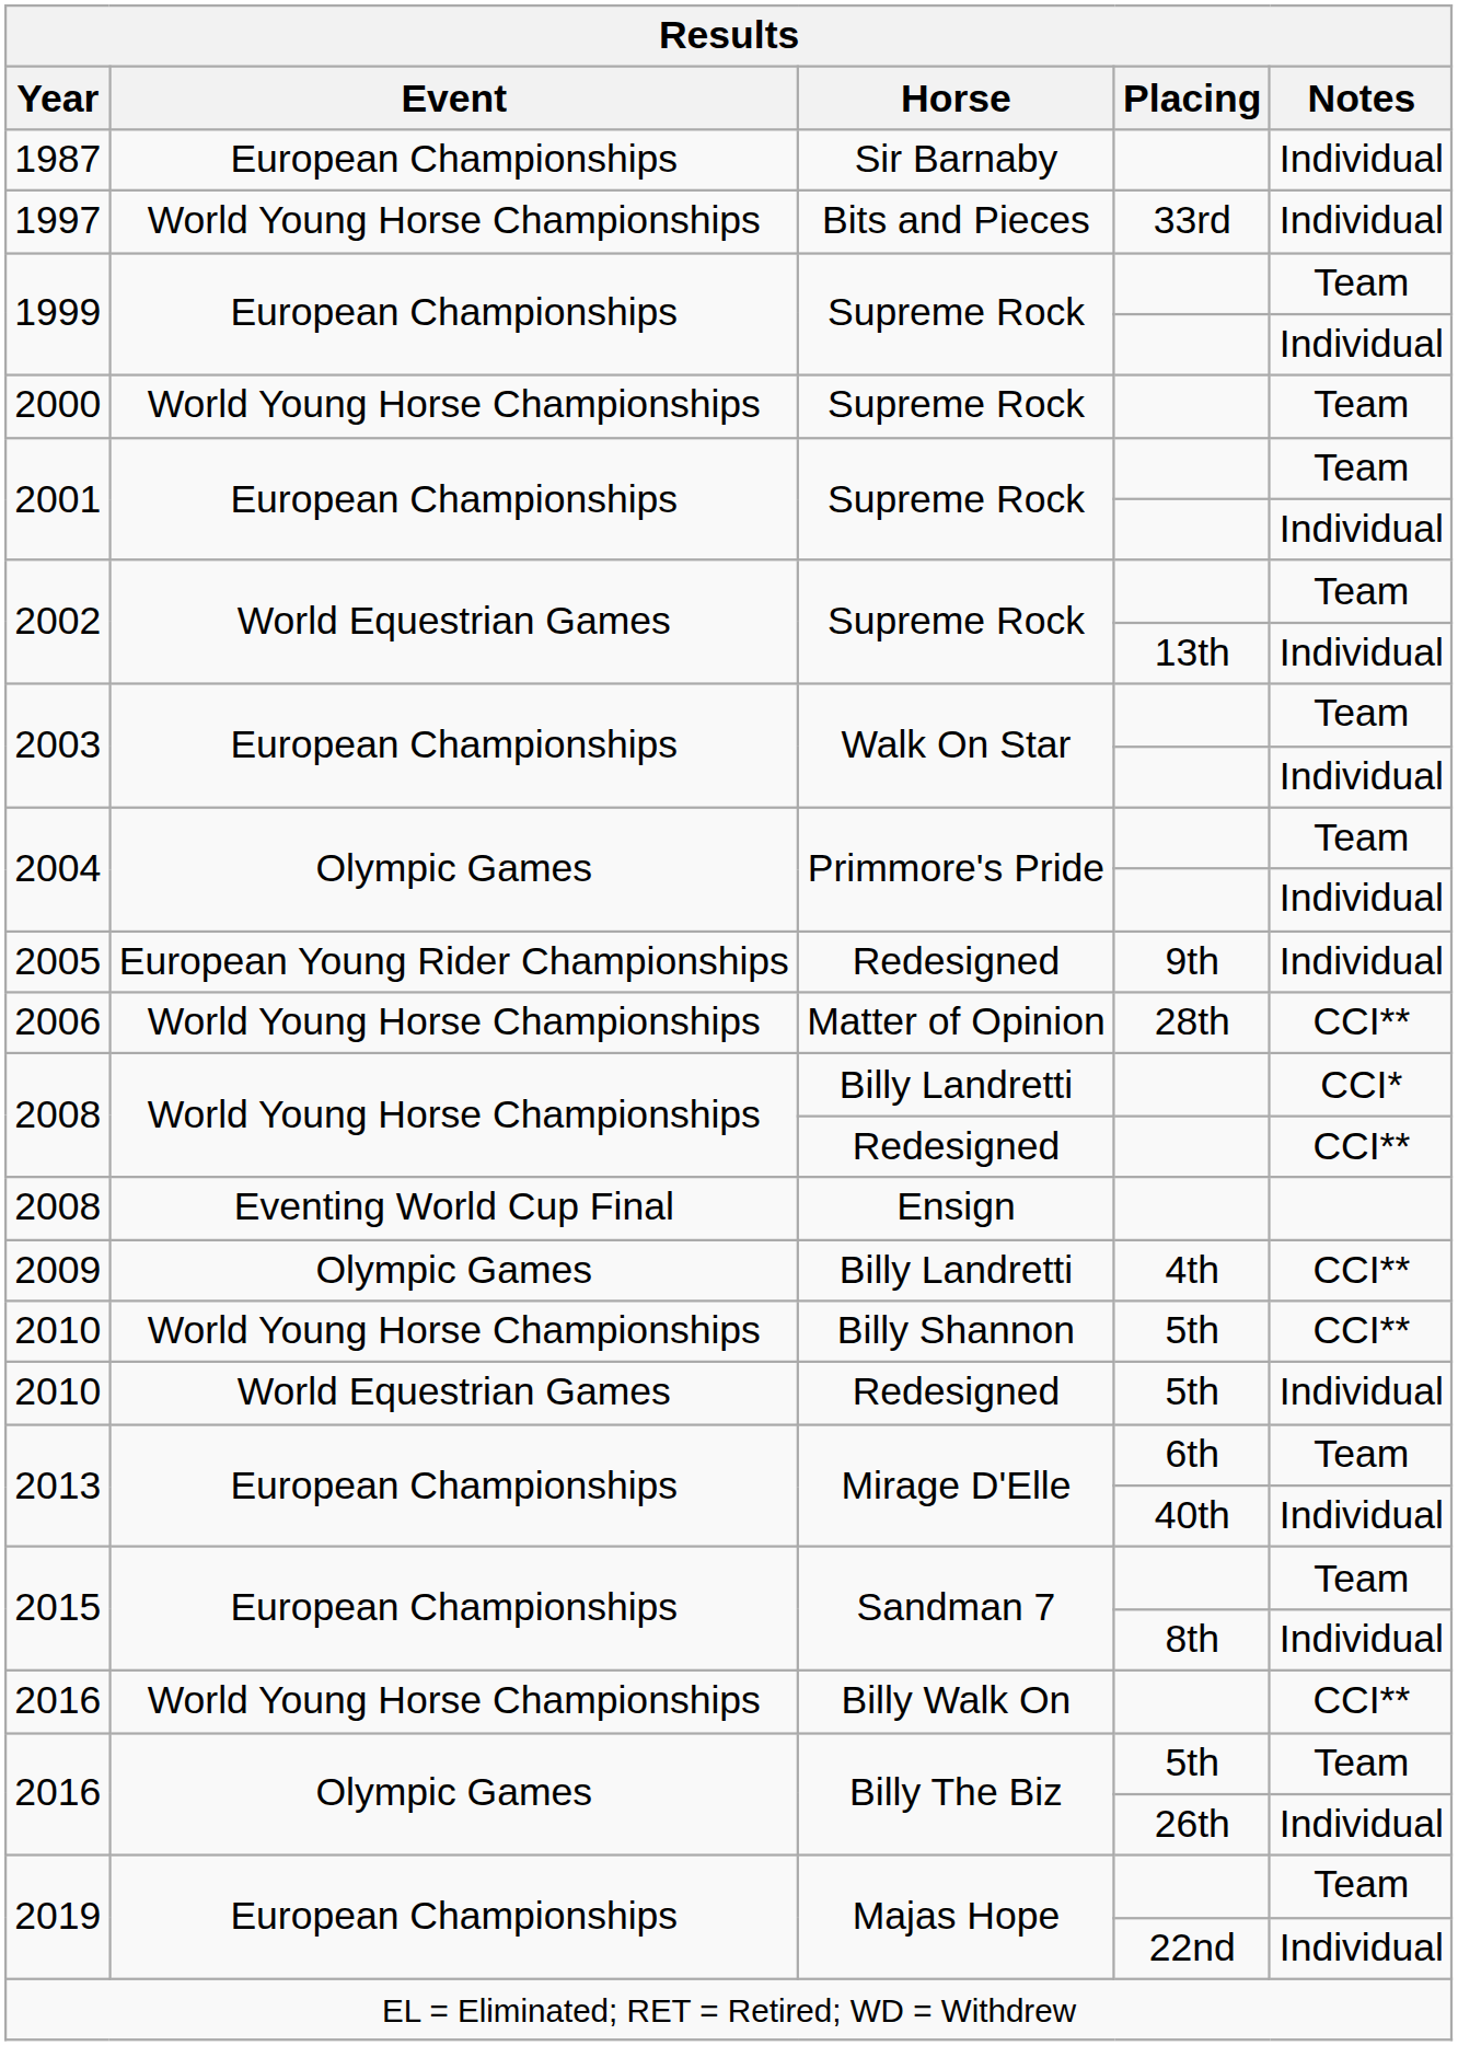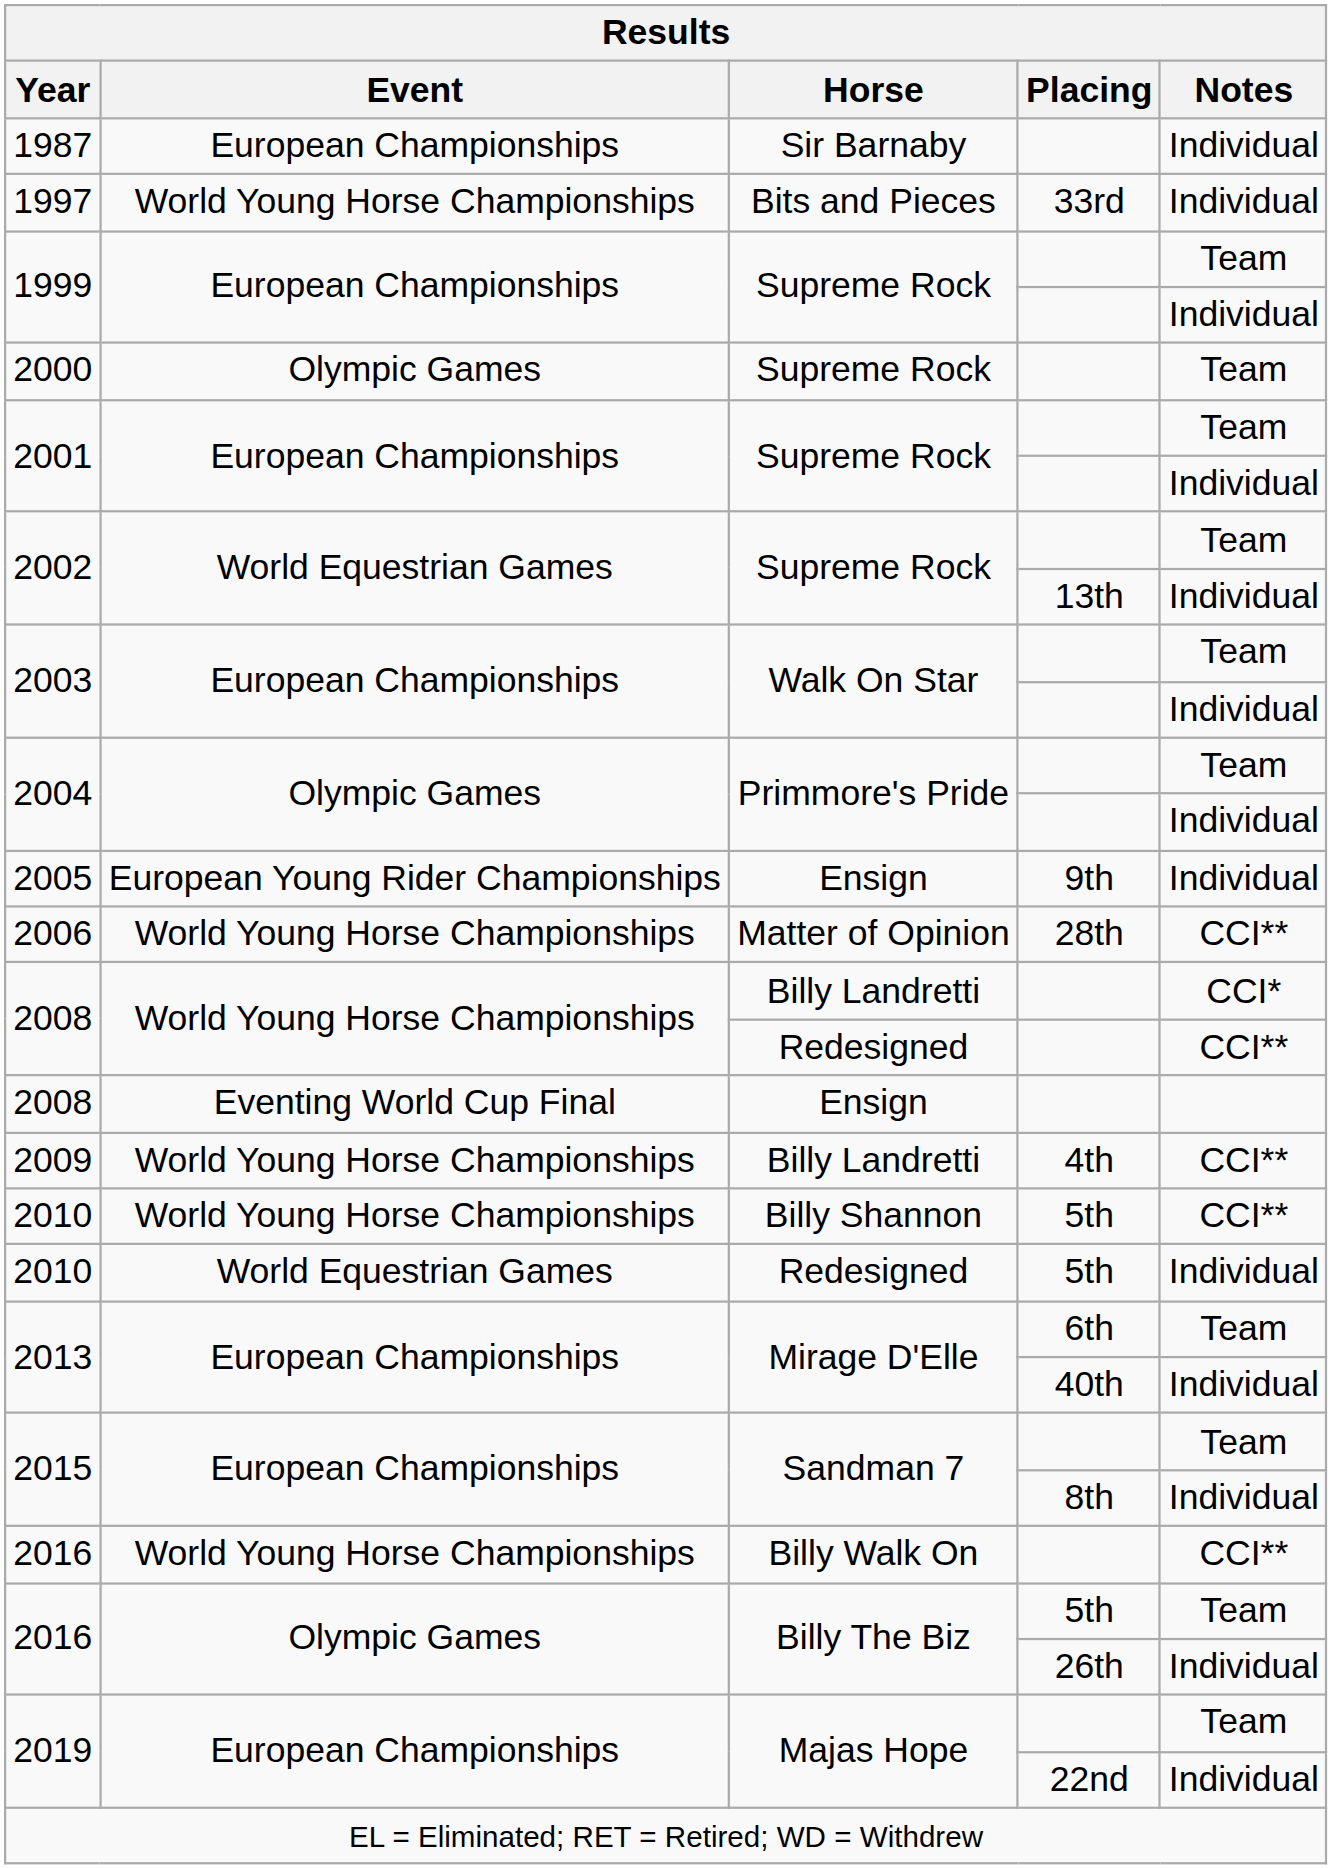2000 | Event: World Young Horse Championships -> Olympic Games
2005 | Horse: Redesigned -> Ensign
2009 | Event: Olympic Games -> World Young Horse Championships
